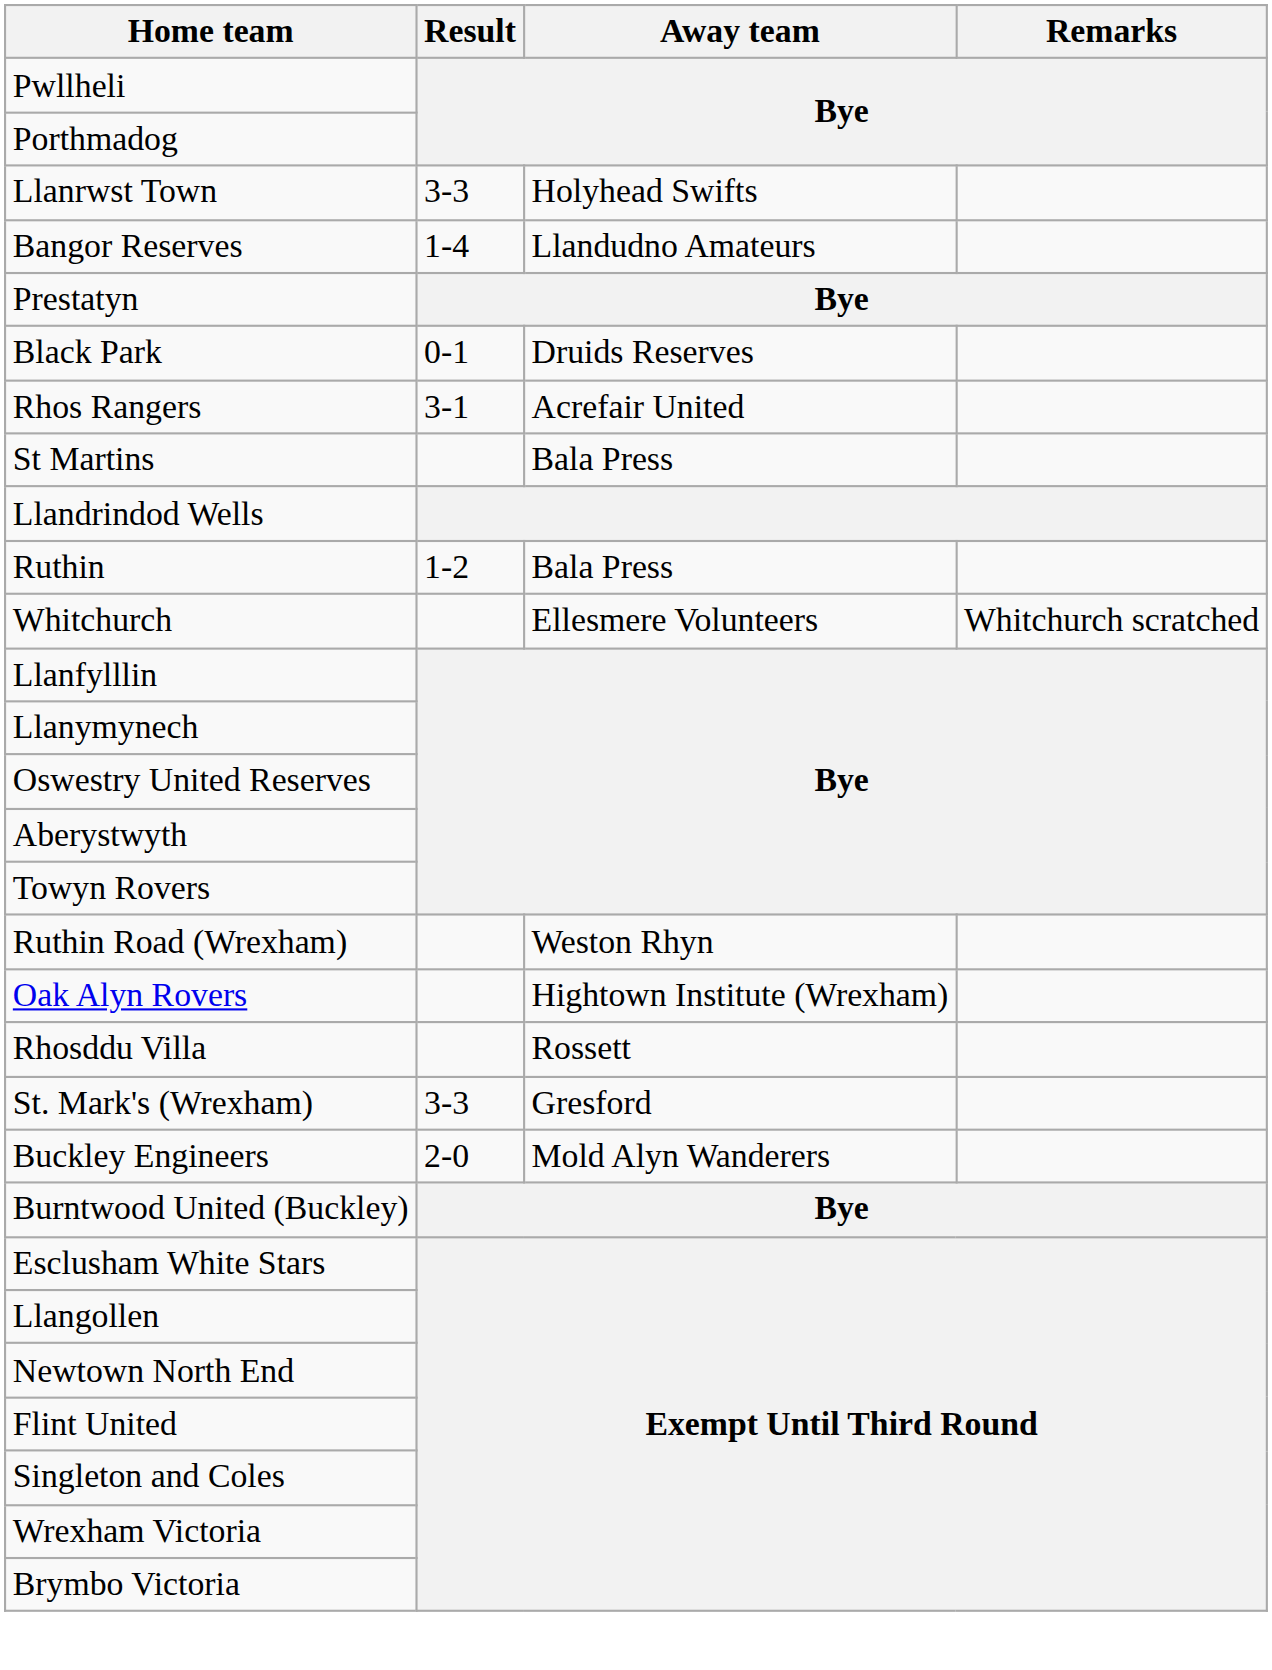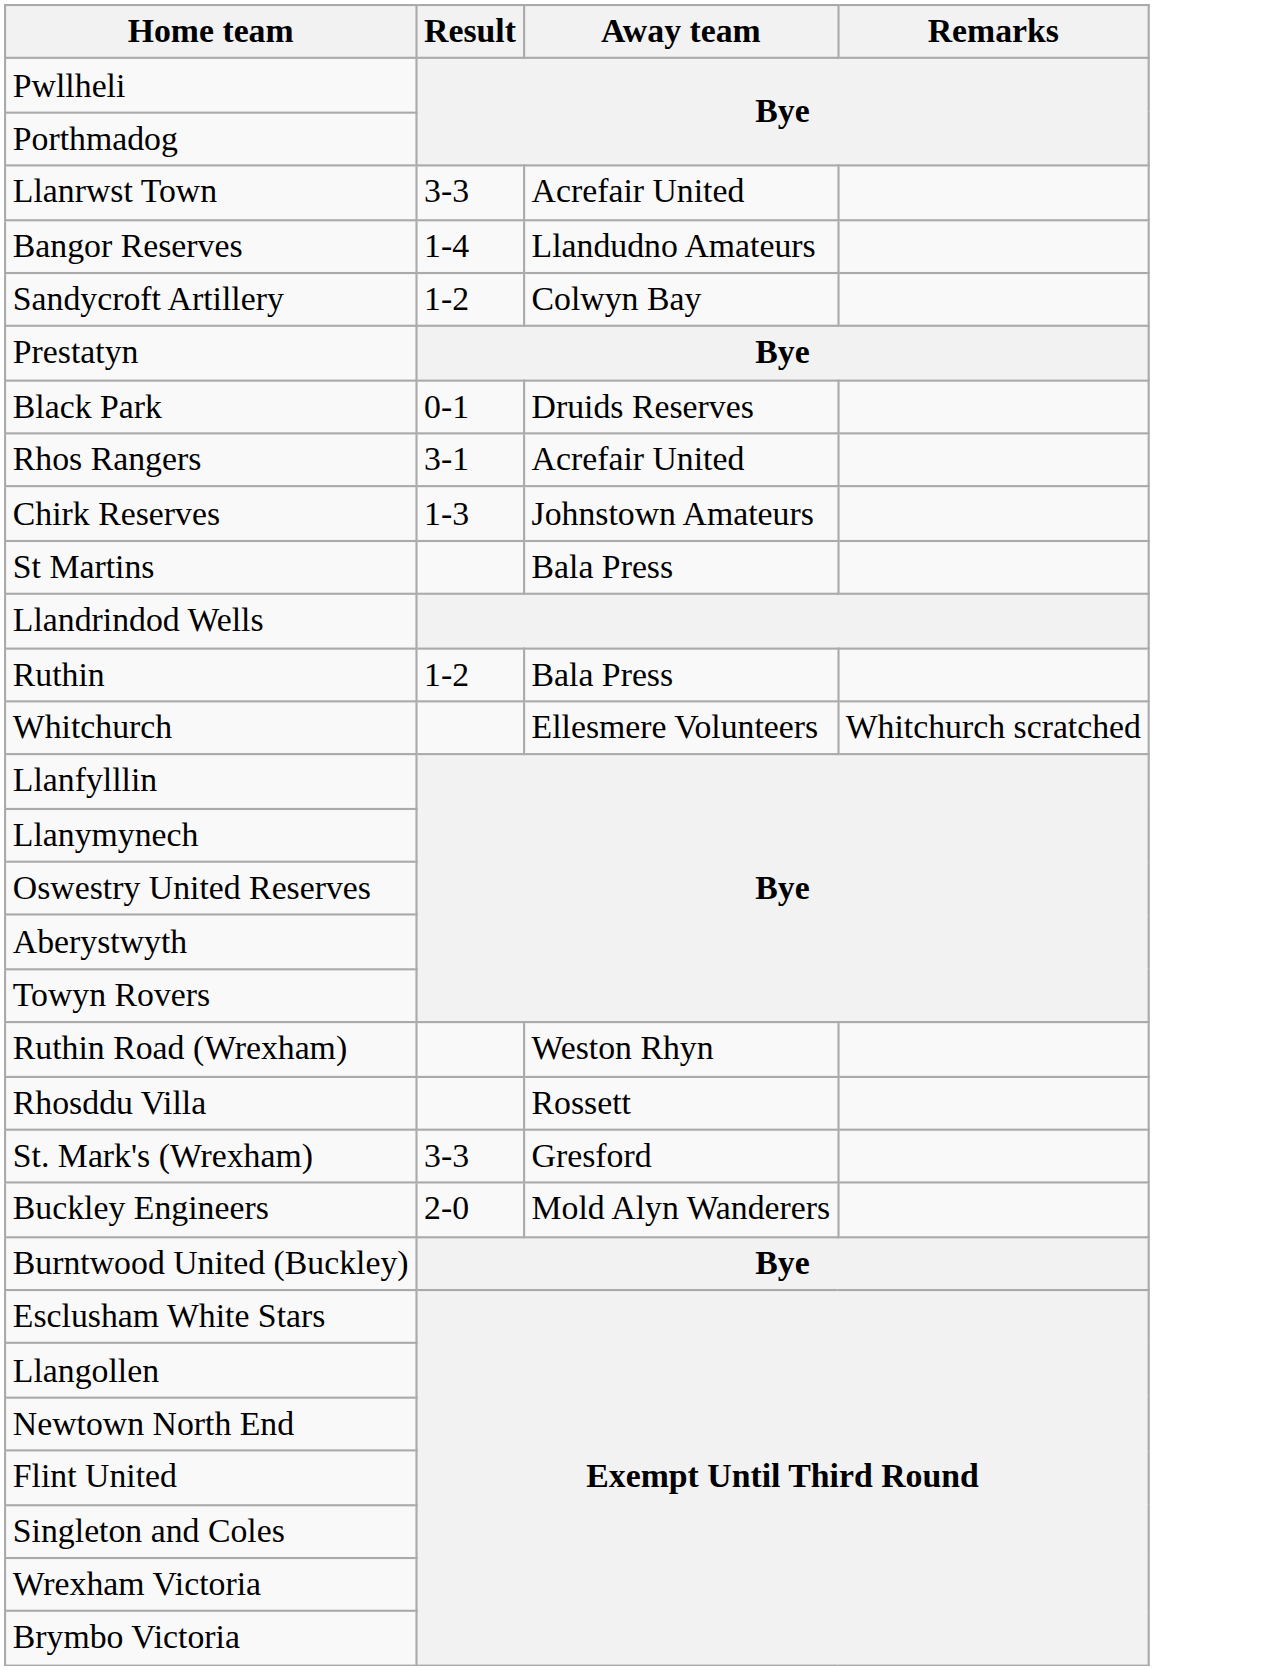Llanrwst Town | Away team: Holyhead Swifts -> Acrefair United
+ row: Sandycroft Artillery | 1-2 | Colwyn Bay
+ row: Chirk Reserves | 1-3 | Johnstown Amateurs
- row: Oak Alyn Rovers | Hightown Institute (Wrexham)
